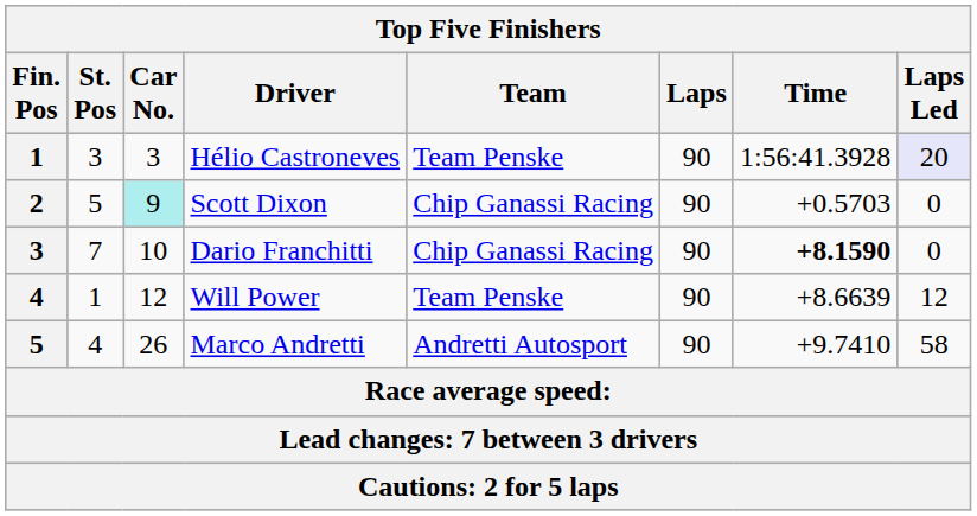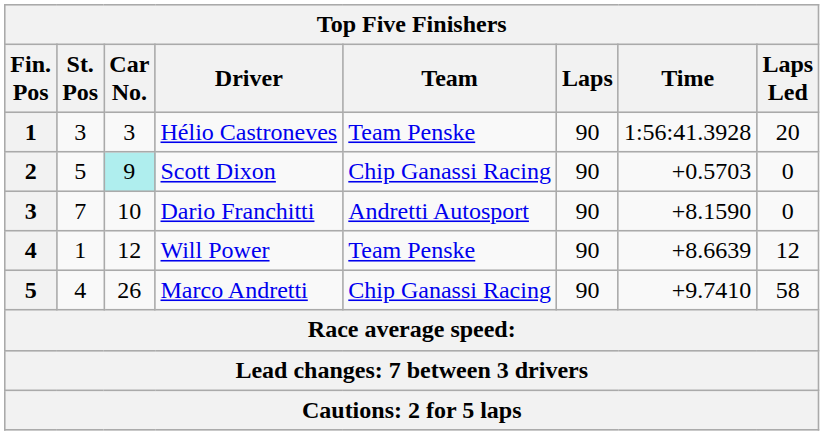Hélio Castroneves | Laps Led: lavender background -> no background
Dario Franchitti | Team: Chip Ganassi Racing -> Andretti Autosport
Dario Franchitti | Time: bold -> normal
Marco Andretti | Team: Andretti Autosport -> Chip Ganassi Racing
